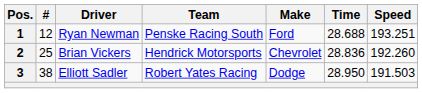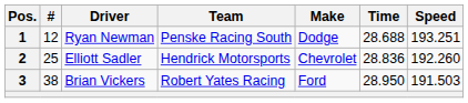1 | Make: Ford -> Dodge
2 | Driver: Brian Vickers -> Elliott Sadler
3 | Driver: Elliott Sadler -> Brian Vickers
3 | Make: Dodge -> Ford
